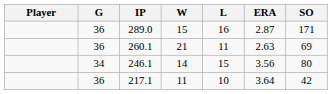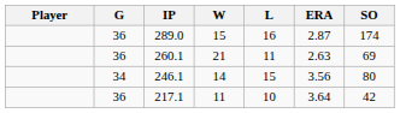289.0 | SO: 171 -> 174
